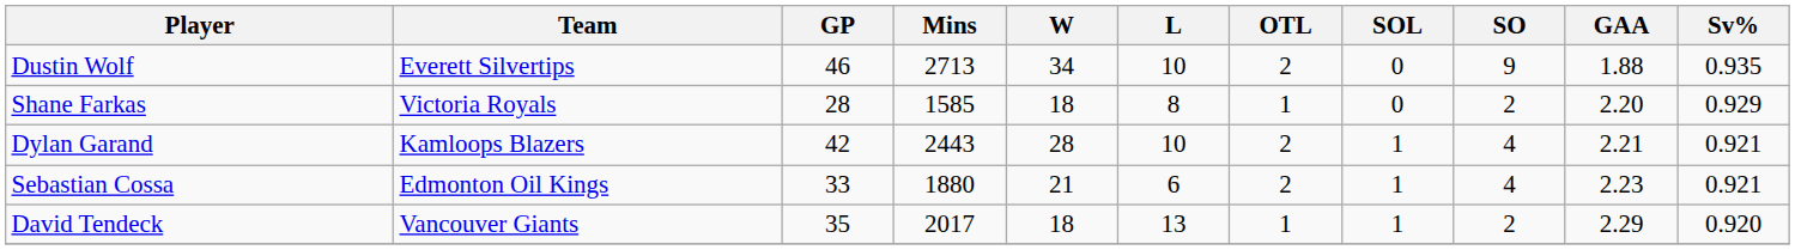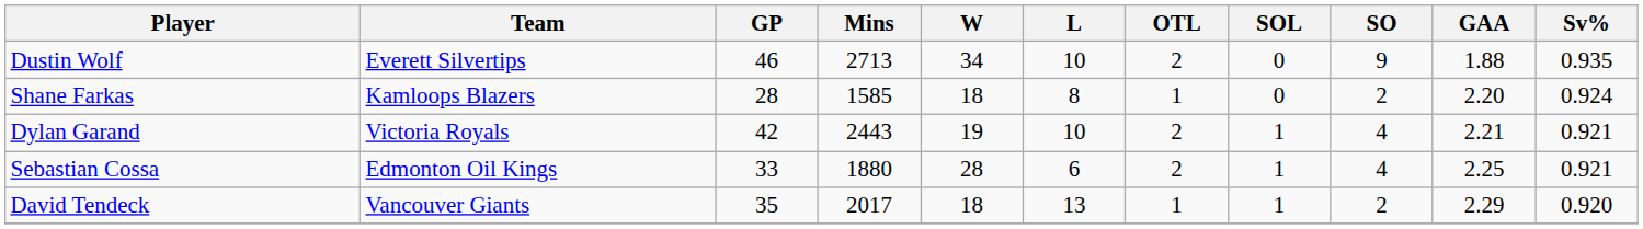Shane Farkas | Team: Victoria Royals -> Kamloops Blazers
Shane Farkas | Sv%: 0.929 -> 0.924
Dylan Garand | Team: Kamloops Blazers -> Victoria Royals
Dylan Garand | W: 28 -> 19
Sebastian Cossa | W: 21 -> 28
Sebastian Cossa | GAA: 2.23 -> 2.25
